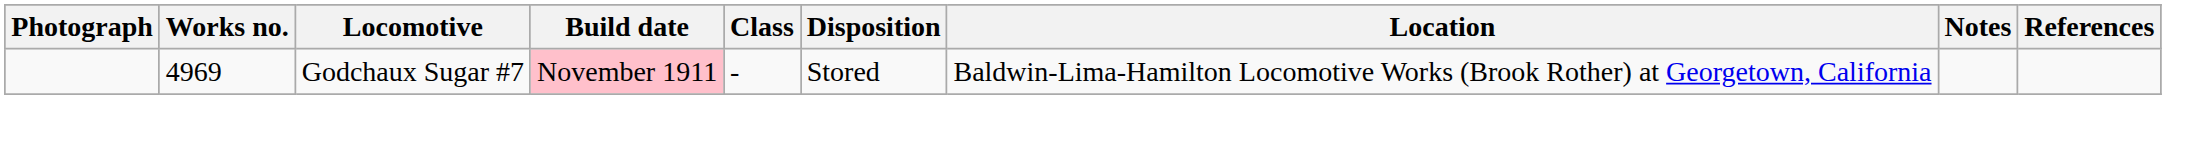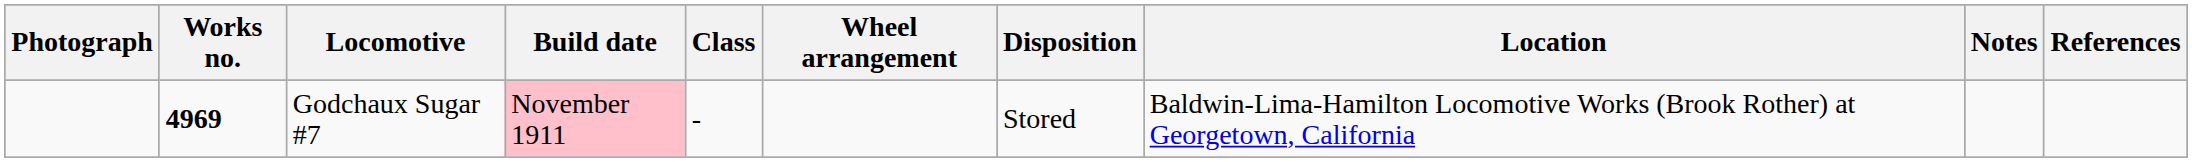+ column: Wheel arrangement
Godchaux Sugar #7 | Works no.: normal -> bold
